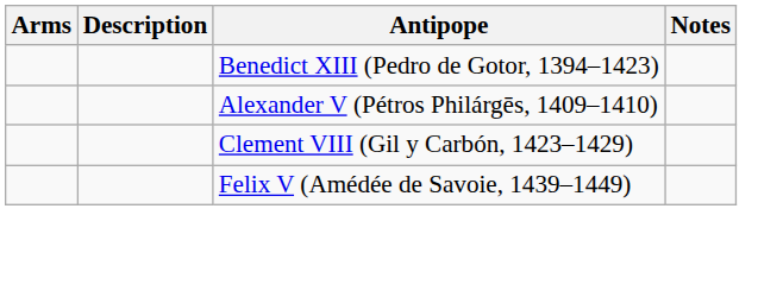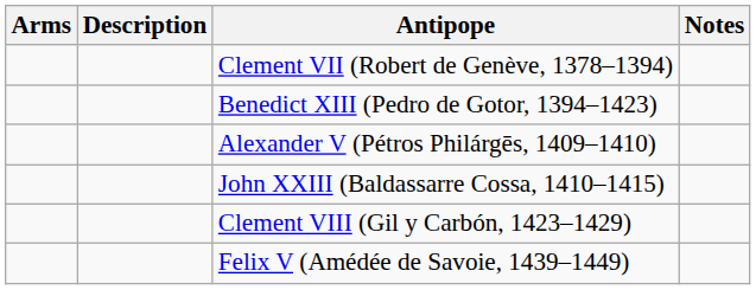+ row: Clement VII (Robert de Genève, 1378–1394)
+ row: John XXIII (Baldassarre Cossa, 1410–1415)
